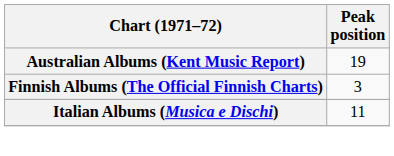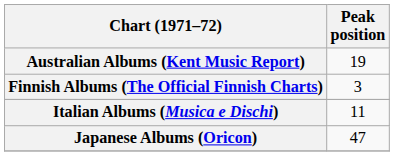+ row: Japanese Albums (Oricon) | 47
